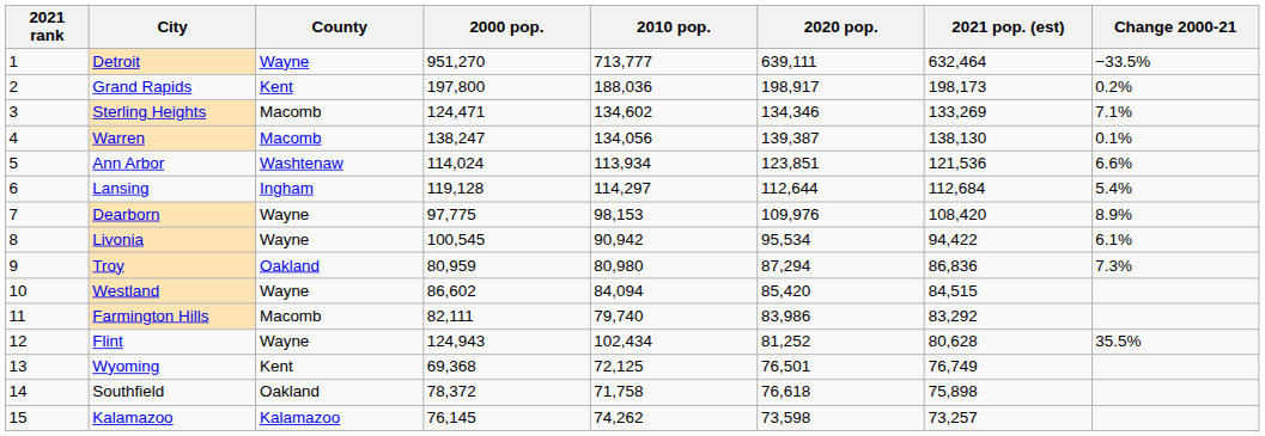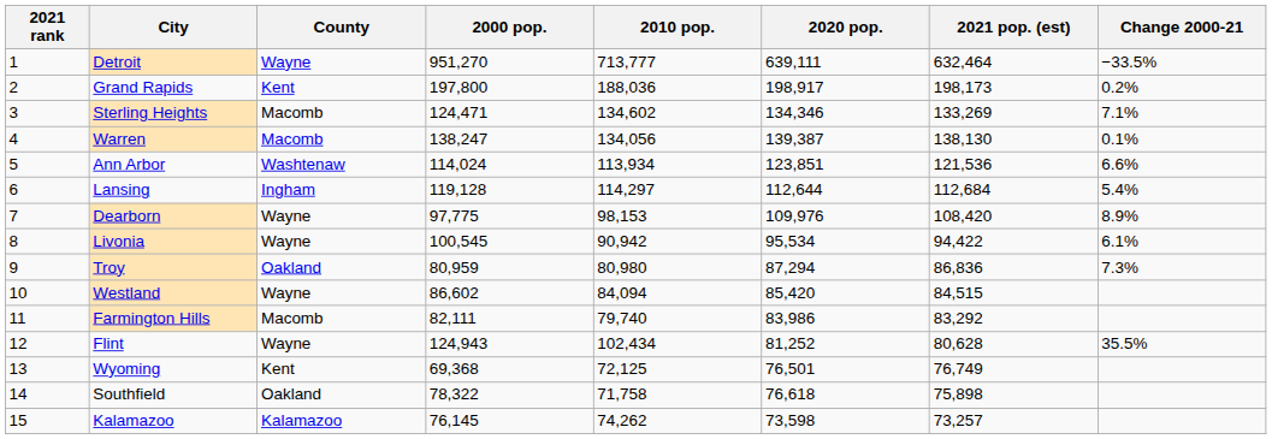Southfield | 2000 pop.: 78,372 -> 78,322
